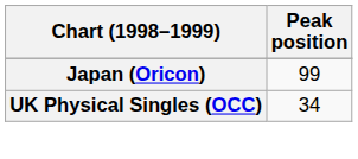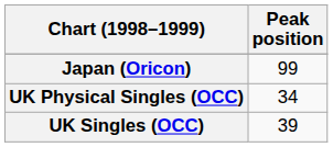+ row: UK Singles (OCC) | 39
